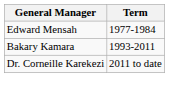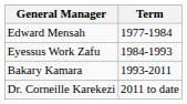+ row: Eyessus Work Zafu | 1984-1993
